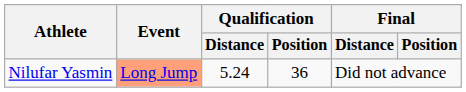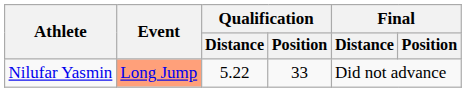Nilufar Yasmin | Qualification / Distance: 5.24 -> 5.22
Nilufar Yasmin | Qualification / Position: 36 -> 33
